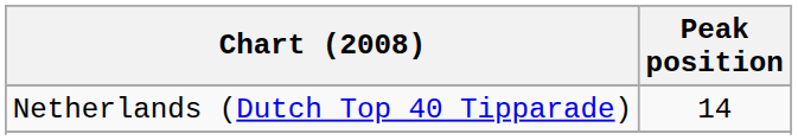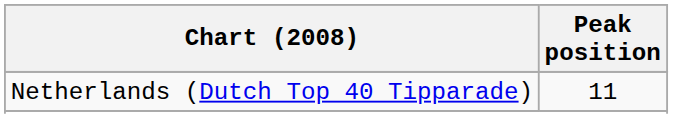Netherlands (Dutch Top 40 Tipparade) | Peak position: 14 -> 11
